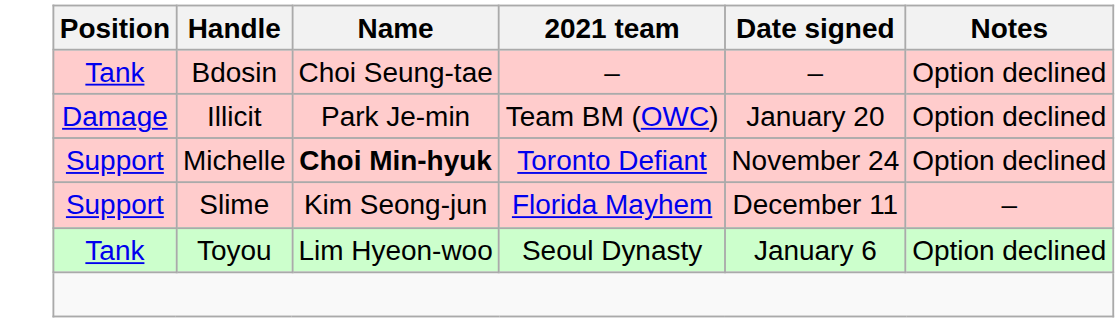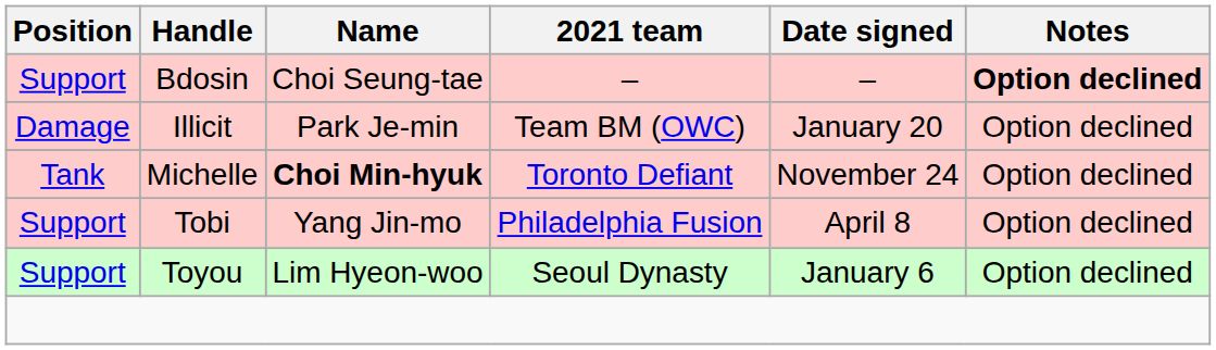Bdosin | Position: Tank -> Support
Bdosin | Notes: normal -> bold
Michelle | Position: Support -> Tank
- row: Support | Slime | Kim Seong-jun | Florida Mayhem | December 11 | –
+ row: Support | Tobi | Yang Jin-mo | Philadelphia Fusion | April 8 | Option declined
Toyou | Position: Tank -> Support
